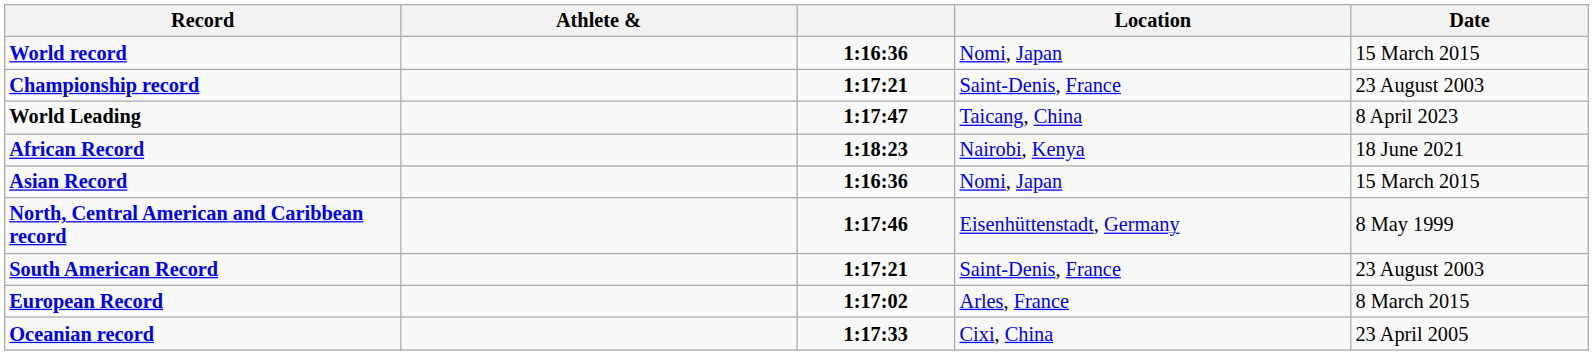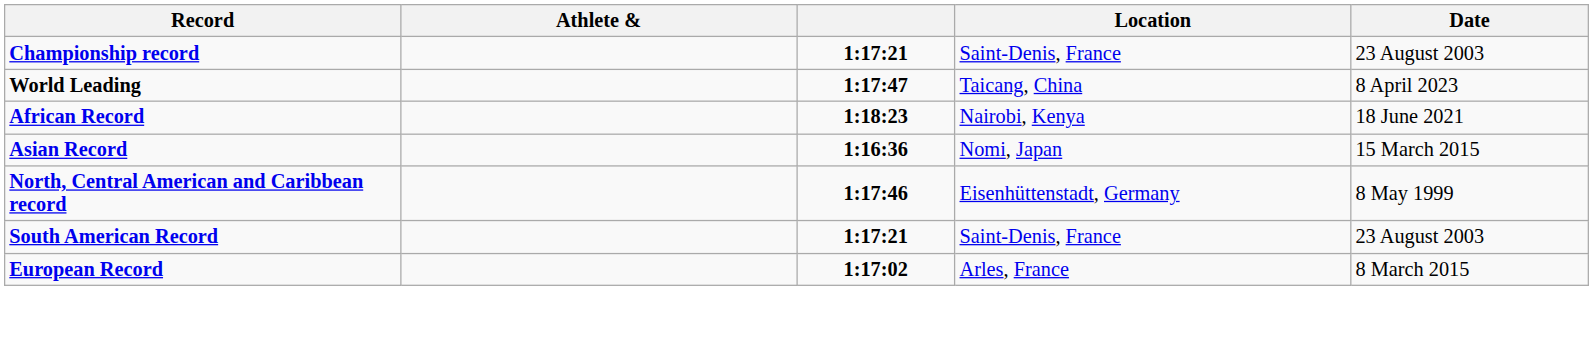- row: World record | 1:16:36 | Nomi, Japan | 15 March 2015
- row: Oceanian record | 1:17:33 | Cixi, China | 23 April 2005
